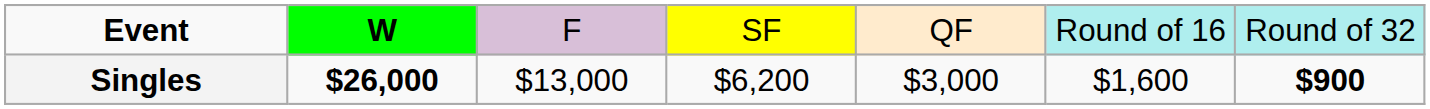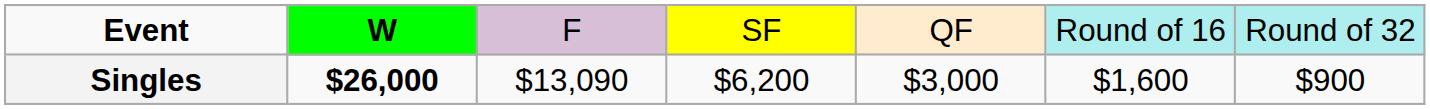Singles | column 3: $13,000 -> $13,090
Singles | column 7: bold -> normal
